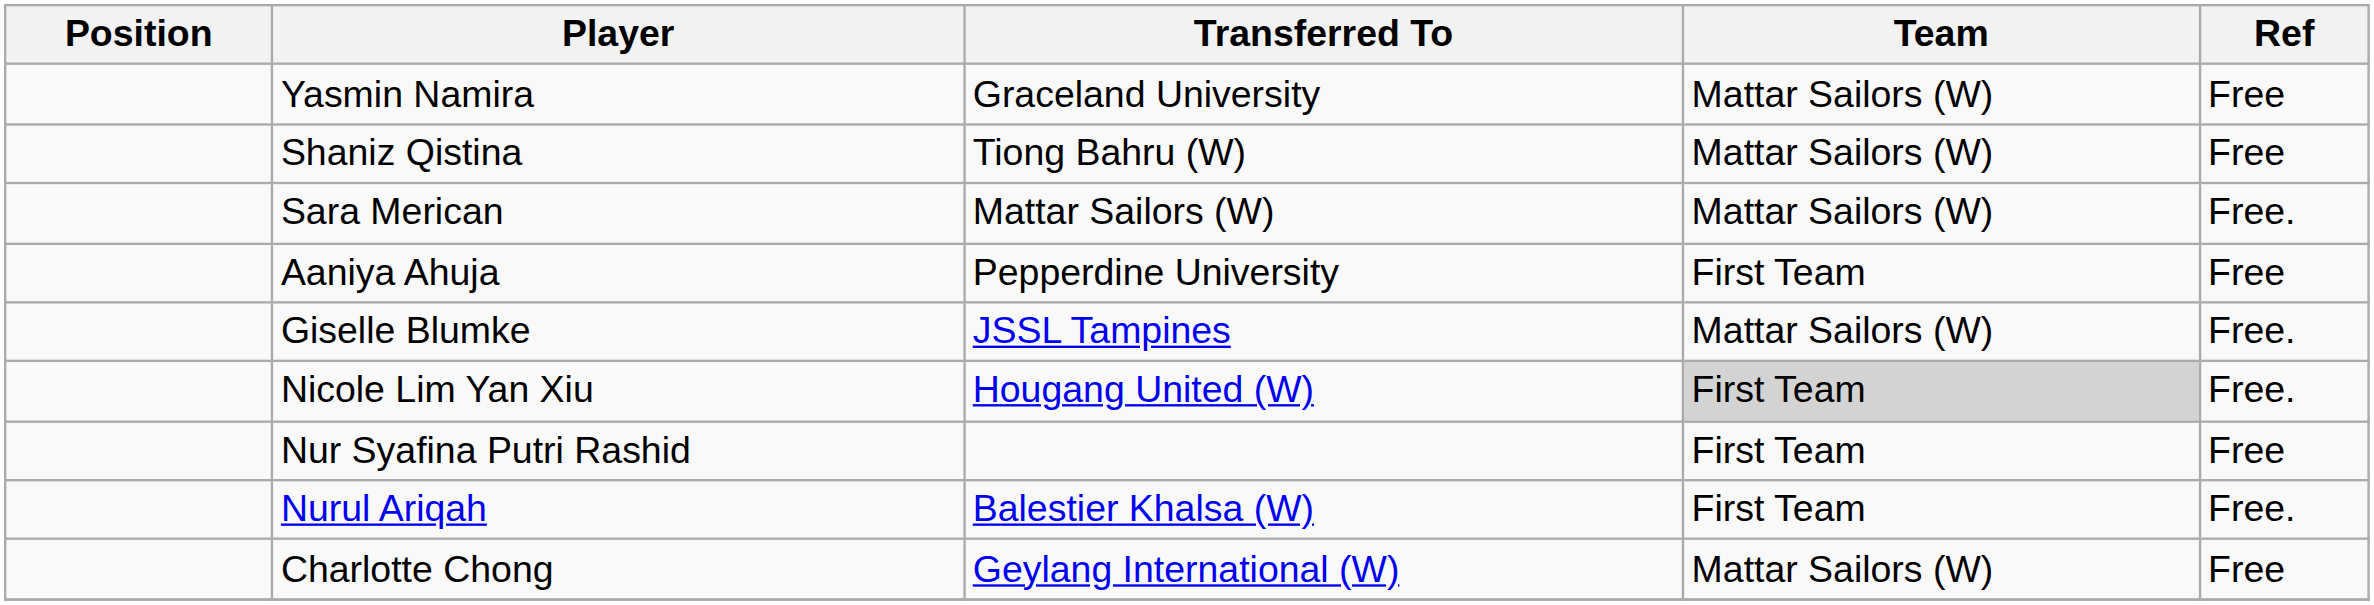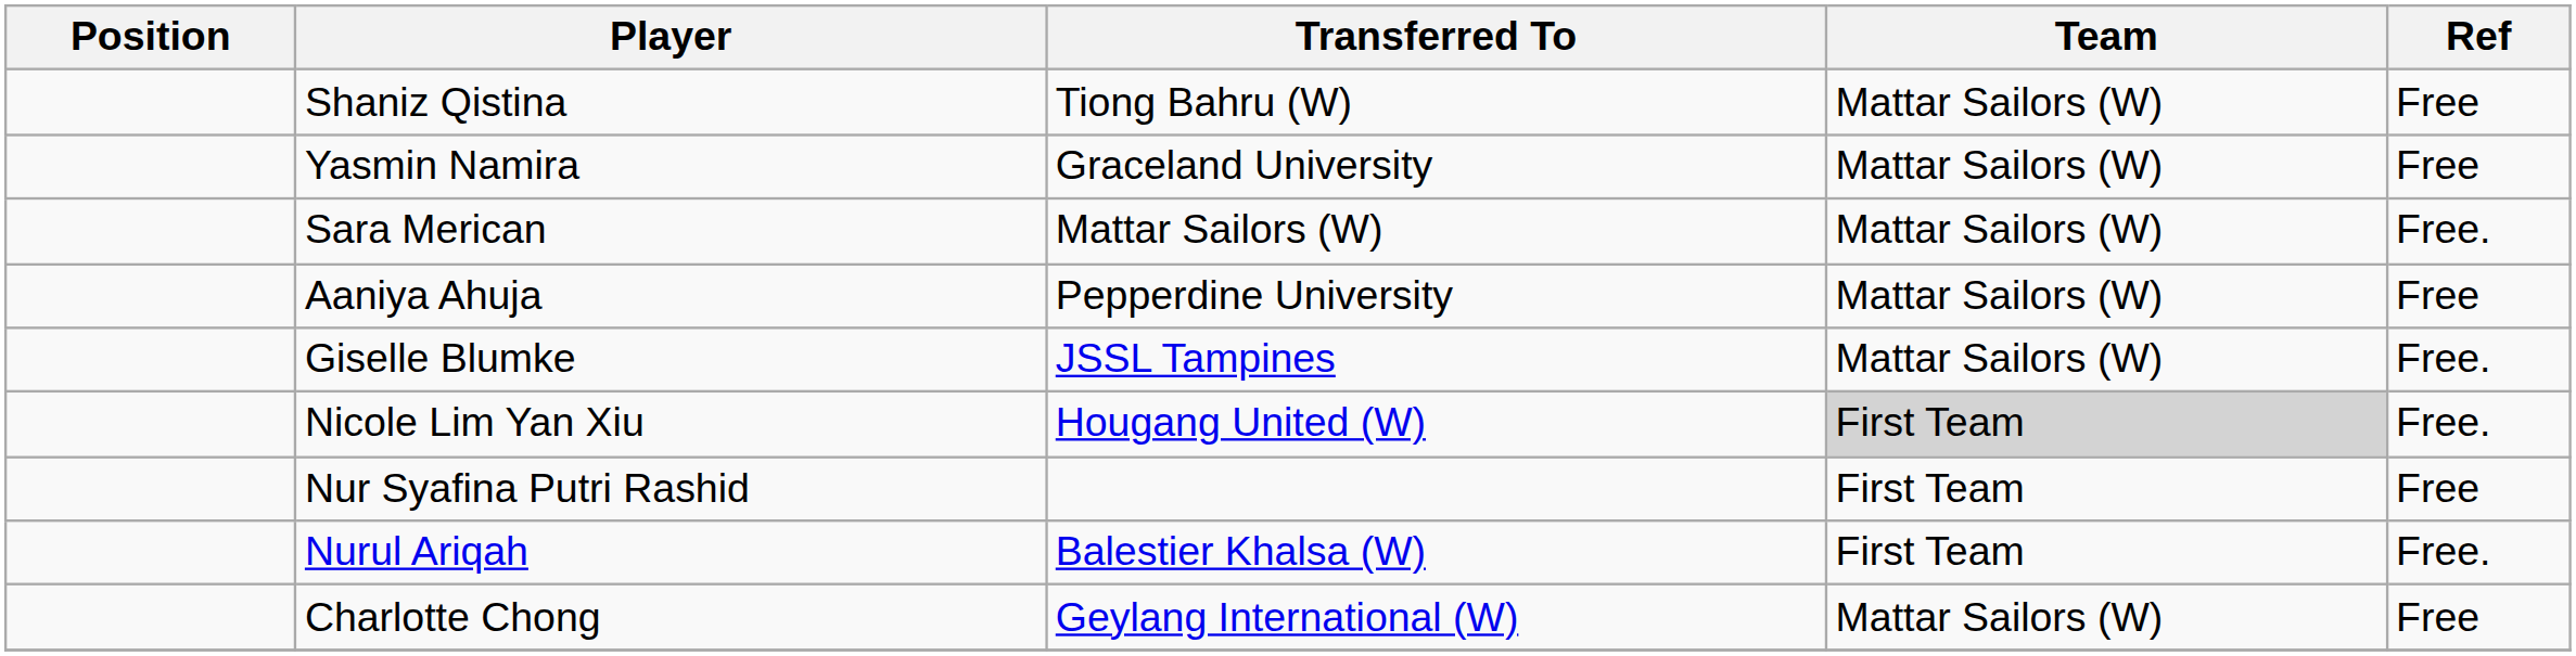rows swapped: Yasmin Namira <-> Shaniz Qistina
Aaniya Ahuja | Team: First Team -> Mattar Sailors (W)
